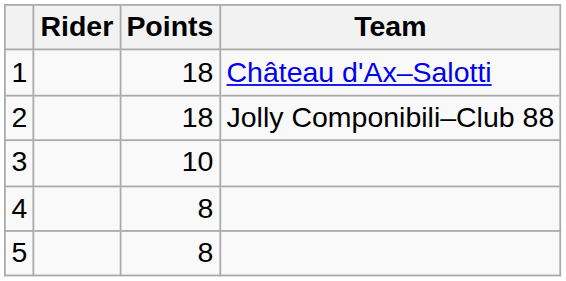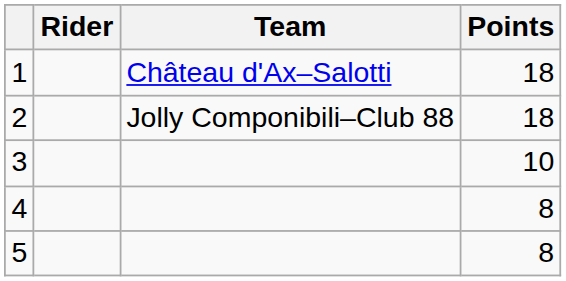columns swapped: Team <-> Points
